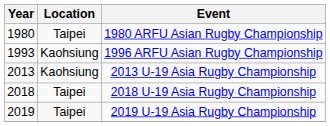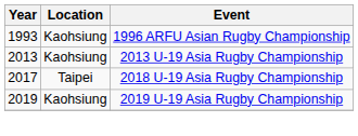- row: 1980 | Taipei | 1980 ARFU Asian Rugby Championship
2018 U-19 Asia Rugby Championship | Year: 2018 -> 2017
2019 U-19 Asia Rugby Championship | Location: Taipei -> Kaohsiung
